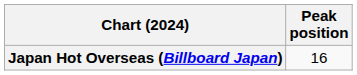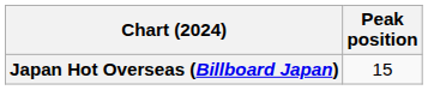Japan Hot Overseas (Billboard Japan) | Peak position: 16 -> 15
